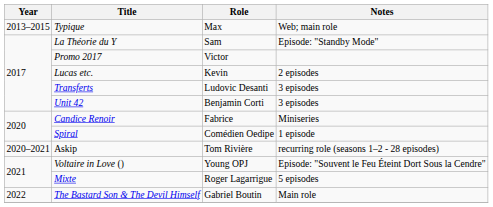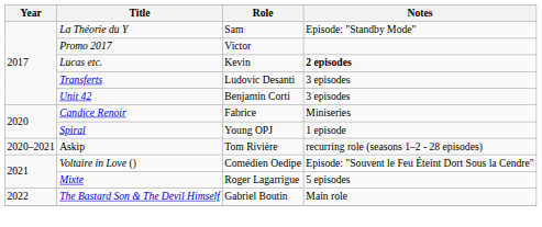- row: 2013–2015 | Typique | Max | Web; main role
Lucas etc. | Notes: normal -> bold
Spiral | Role: Comédien Oedipe -> Young OPJ
Voltaire in Love () | Role: Young OPJ -> Comédien Oedipe
